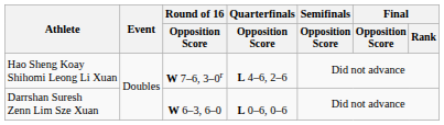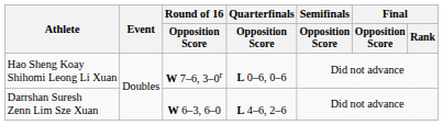Hao Sheng Koay Shihomi Leong Li Xuan | Quarterfinals / Opposition Score: L 4–6, 2–6 -> L 0–6, 0–6
Darrshan Suresh Zenn Lim Sze Xuan | Quarterfinals / Opposition Score: L 0–6, 0–6 -> L 4–6, 2–6
